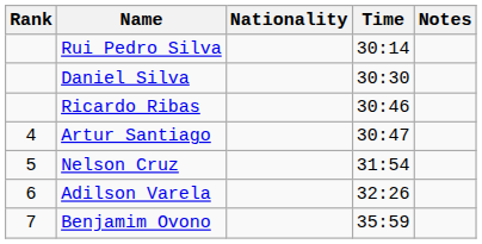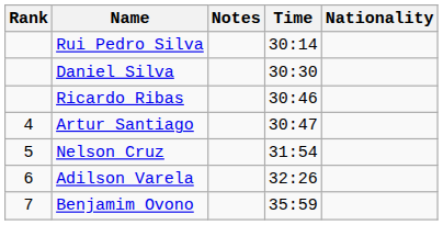columns swapped: Nationality <-> Notes
